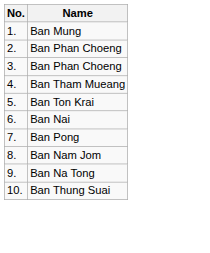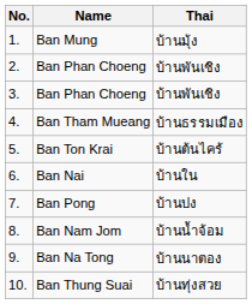+ column: Thai | บ้านมุ้ง | บ้านพันเชิง | บ้านพันเชิง | บ้านธรรมเมือง | บ้านต้นไคร้ | บ้านใน | บ้านปง | บ้านน้ำจ้อม | บ้านนาตอง | บ้านทุ่งสวย
